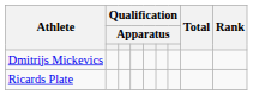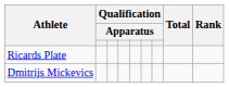rows swapped: Dmitrijs Mickevics <-> Ricards Plate
